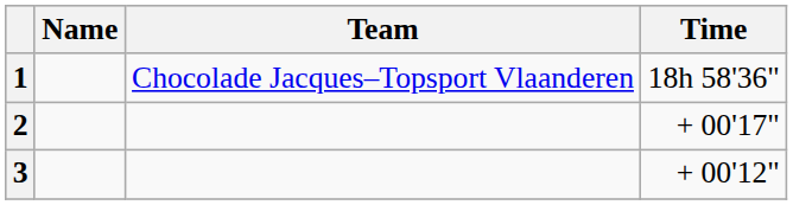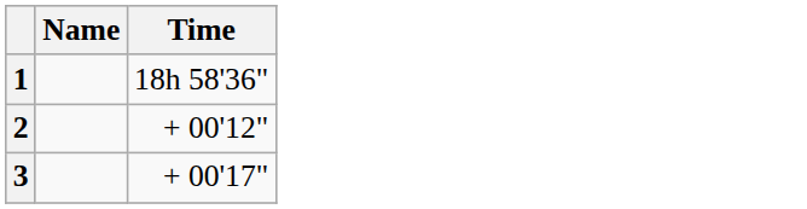- column: Team | Chocolade Jacques–Topsport Vlaanderen
2 | Time: + 00'17" -> + 00'12"
3 | Time: + 00'12" -> + 00'17"
